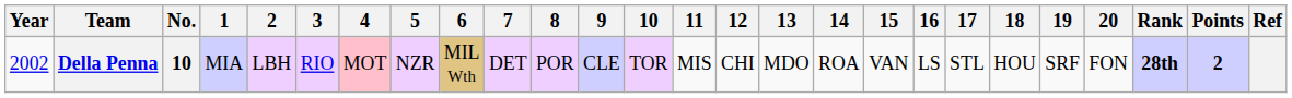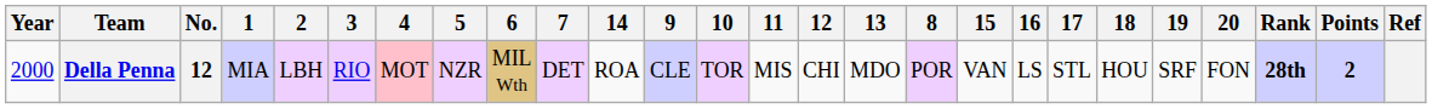columns swapped: 8 <-> 14
Della Penna | Year: 2002 -> 2000
Della Penna | No.: 10 -> 12
